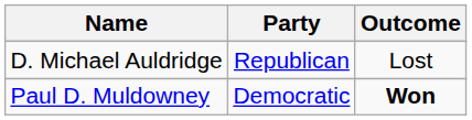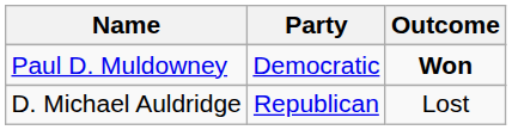rows swapped: Paul D. Muldowney <-> D. Michael Auldridge
